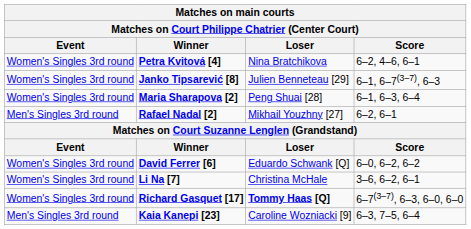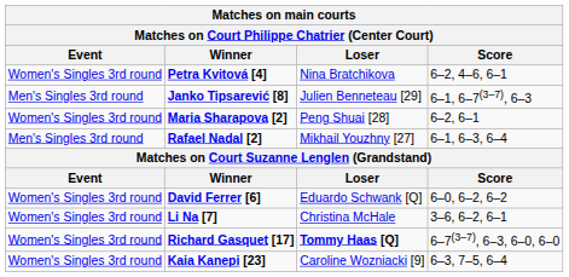Janko Tipsarević [8] | Event: Women's Singles 3rd round -> Men's Singles 3rd round
Maria Sharapova [2] | Score: 6–1, 6–3, 6–4 -> 6–2, 6–1
Rafael Nadal [2] | Score: 6–2, 6–1 -> 6–1, 6–3, 6–4
Kaia Kanepi [23] | Event: Men's Singles 3rd round -> Women's Singles 3rd round
